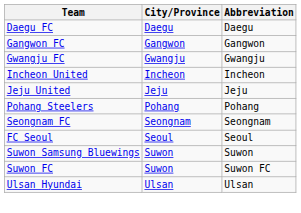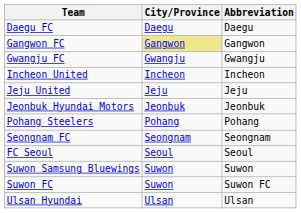Gangwon FC | City/Province: no background -> khaki background
+ row: Jeonbuk Hyundai Motors | Jeonbuk | Jeonbuk
